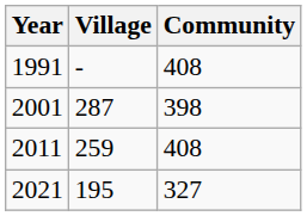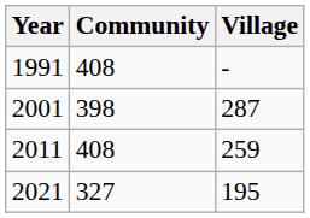columns swapped: Village <-> Community
